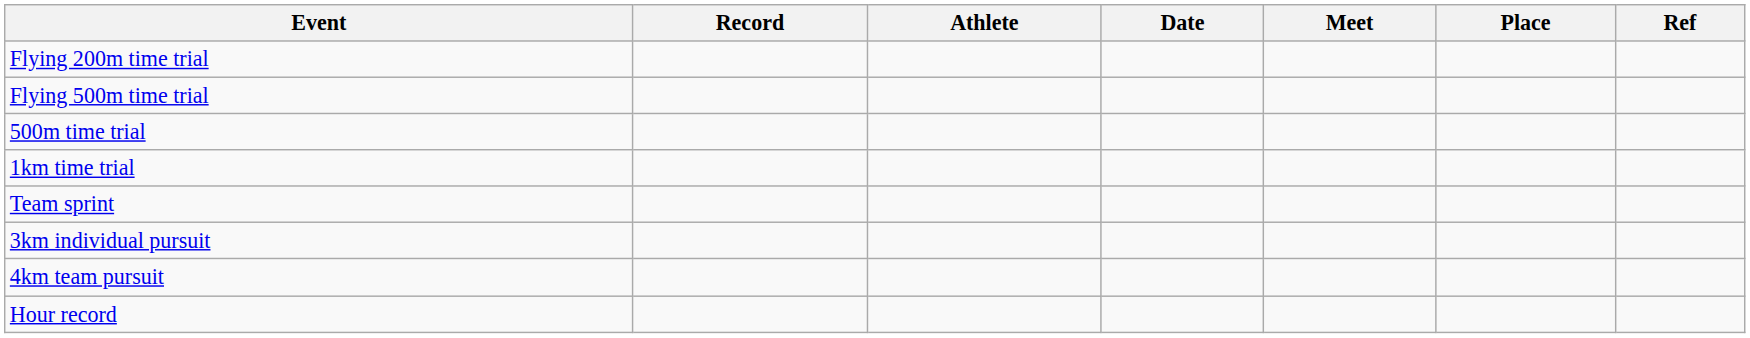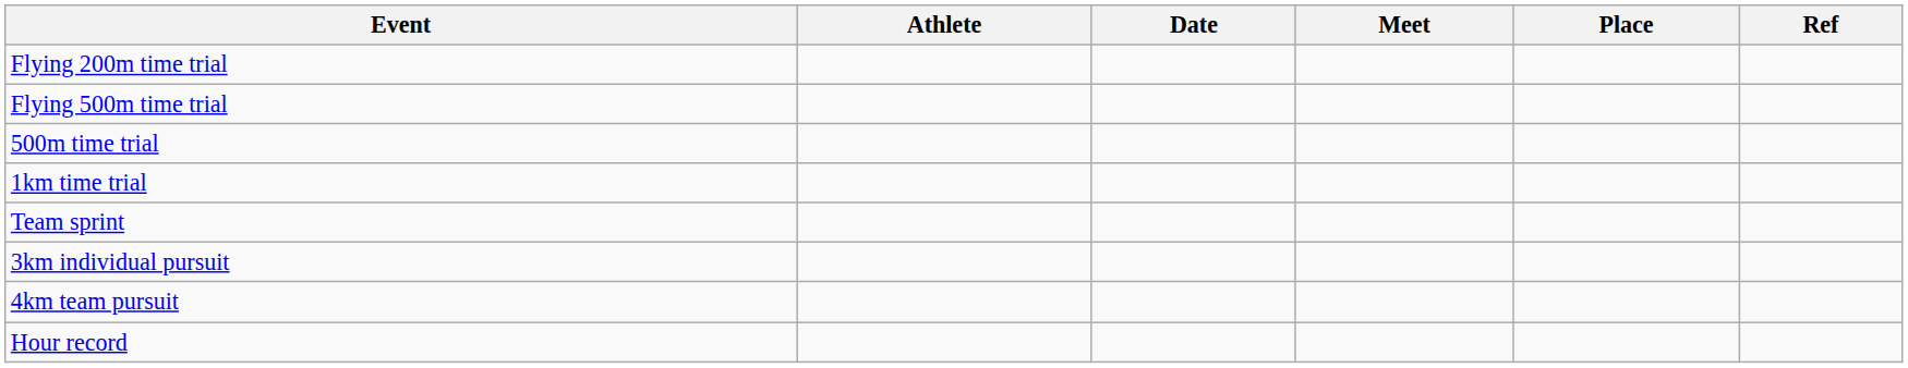- column: Record
